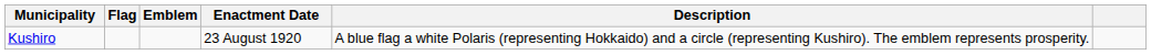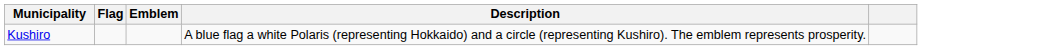- column: Enactment Date | 23 August 1920
